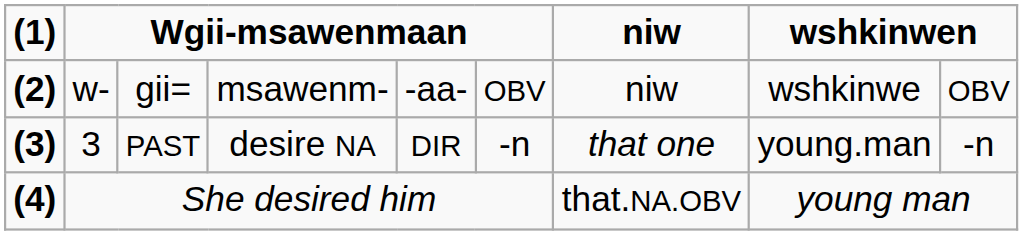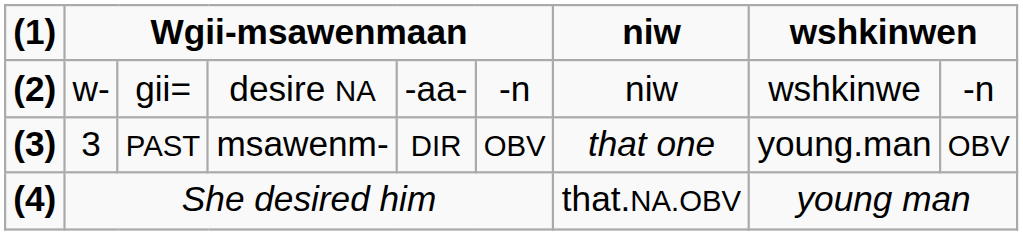gii= | column 4: msawenm- -> desire NA
gii= | column 6: OBV -> -n
gii= | column 9: OBV -> -n
PAST | column 4: desire NA -> msawenm-
PAST | column 6: -n -> OBV
PAST | column 9: -n -> OBV
